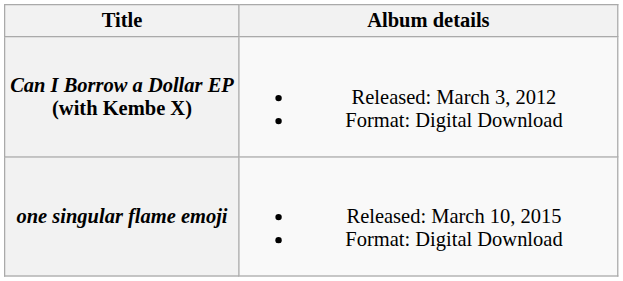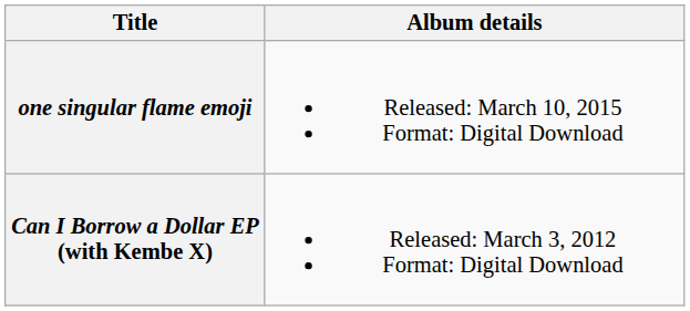rows swapped: Can I Borrow a Dollar EP (with Kembe X) <-> one singular flame emoji
